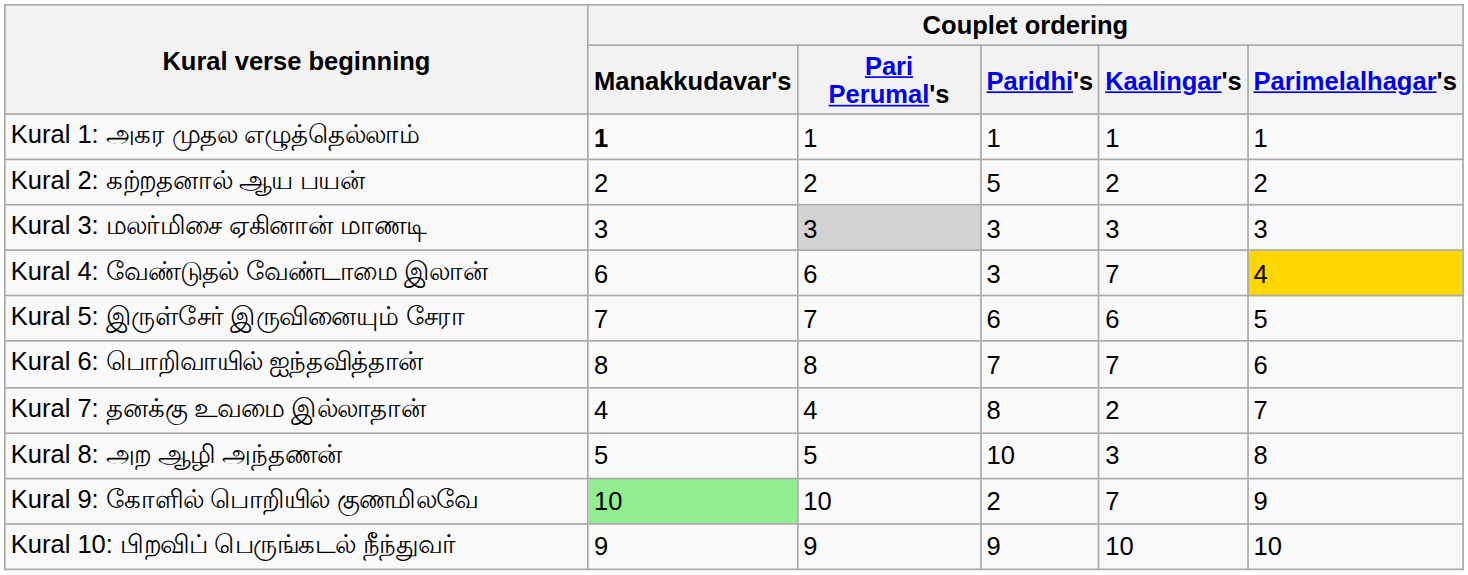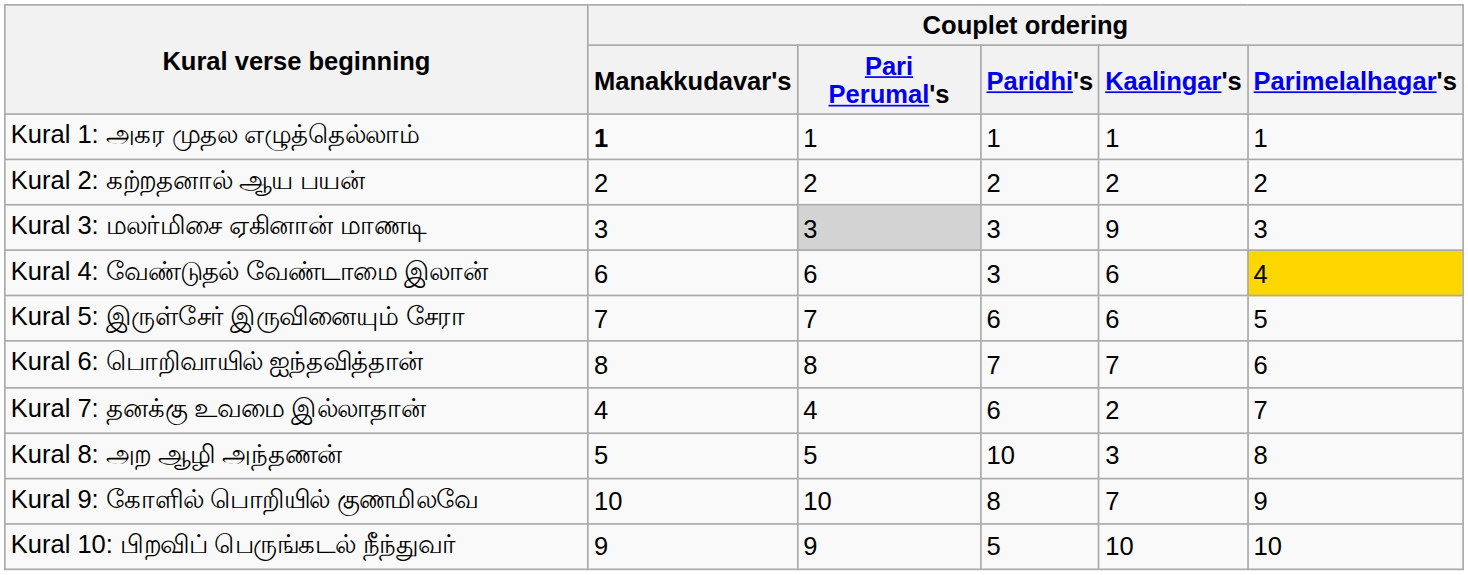Kural 2: கற்றதனால் ஆய பயன் | Couplet ordering / Paridhi's: 5 -> 2
Kural 3: மலர்மிசை ஏகினான் மாணடி | Couplet ordering / Kaalingar's: 3 -> 9
Kural 4: வேண்டுதல் வேண்டாமை இலான் | Couplet ordering / Kaalingar's: 7 -> 6
Kural 7: தனக்கு உவமை இல்லாதான் | Couplet ordering / Paridhi's: 8 -> 6
Kural 9: கோளில் பொறியில் குணமிலவே | Couplet ordering / Manakkudavar's: lightgreen background -> no background
Kural 9: கோளில் பொறியில் குணமிலவே | Couplet ordering / Paridhi's: 2 -> 8
Kural 10: பிறவிப் பெருங்கடல் நீந்துவர் | Couplet ordering / Paridhi's: 9 -> 5
